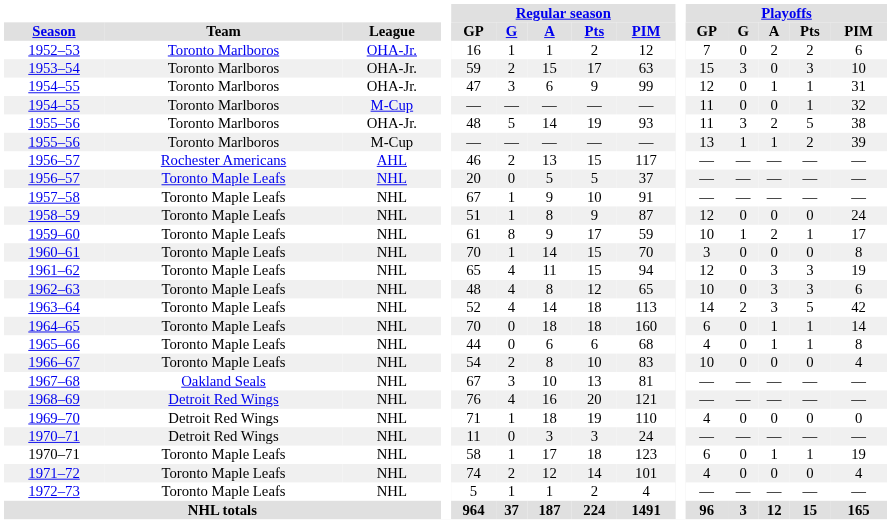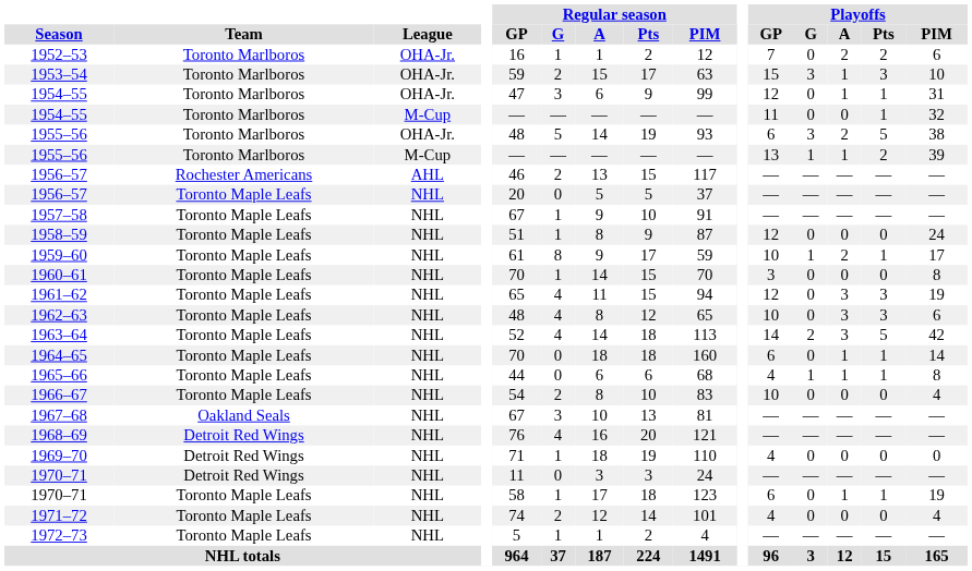1953–54 | Playoffs / A: 0 -> 1
1955–56 / OHA-Jr. | Playoffs / GP: 11 -> 6
1965–66 | Playoffs / G: 0 -> 1
